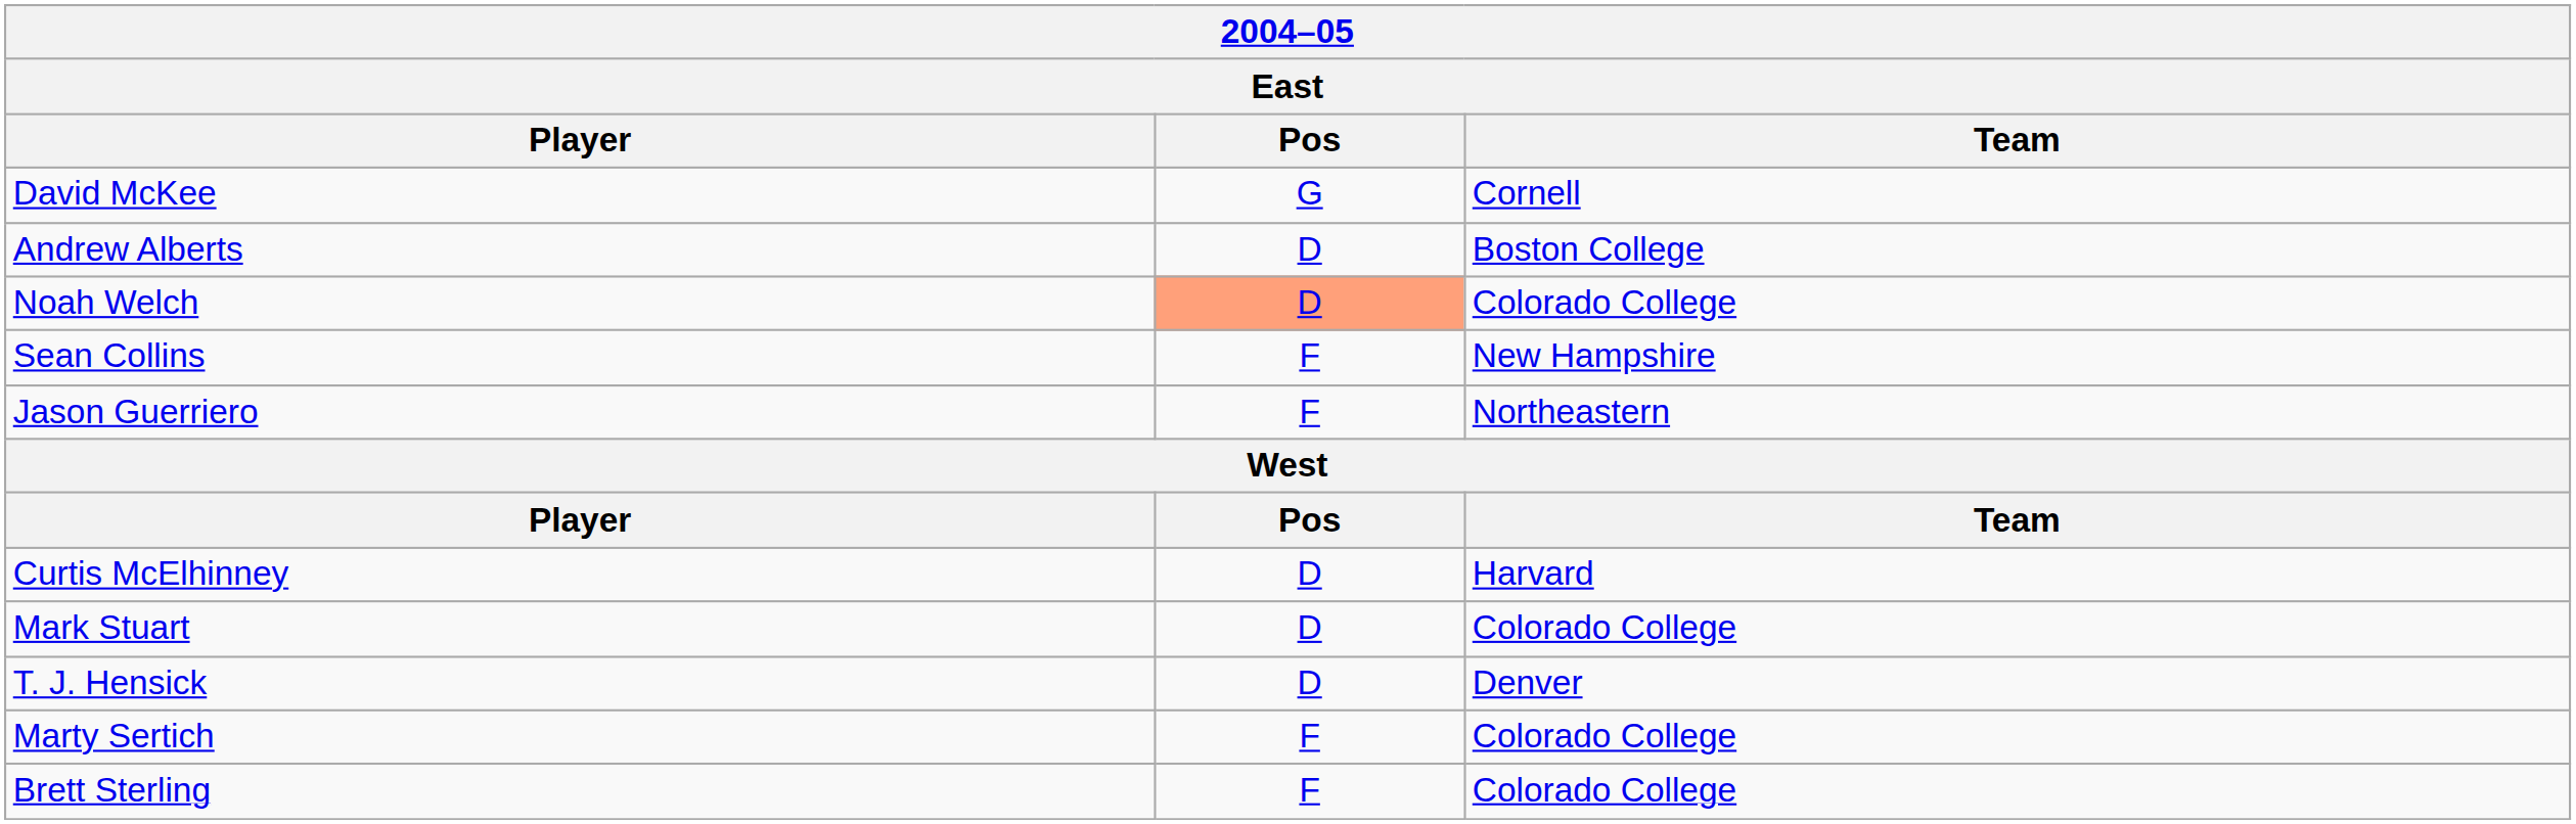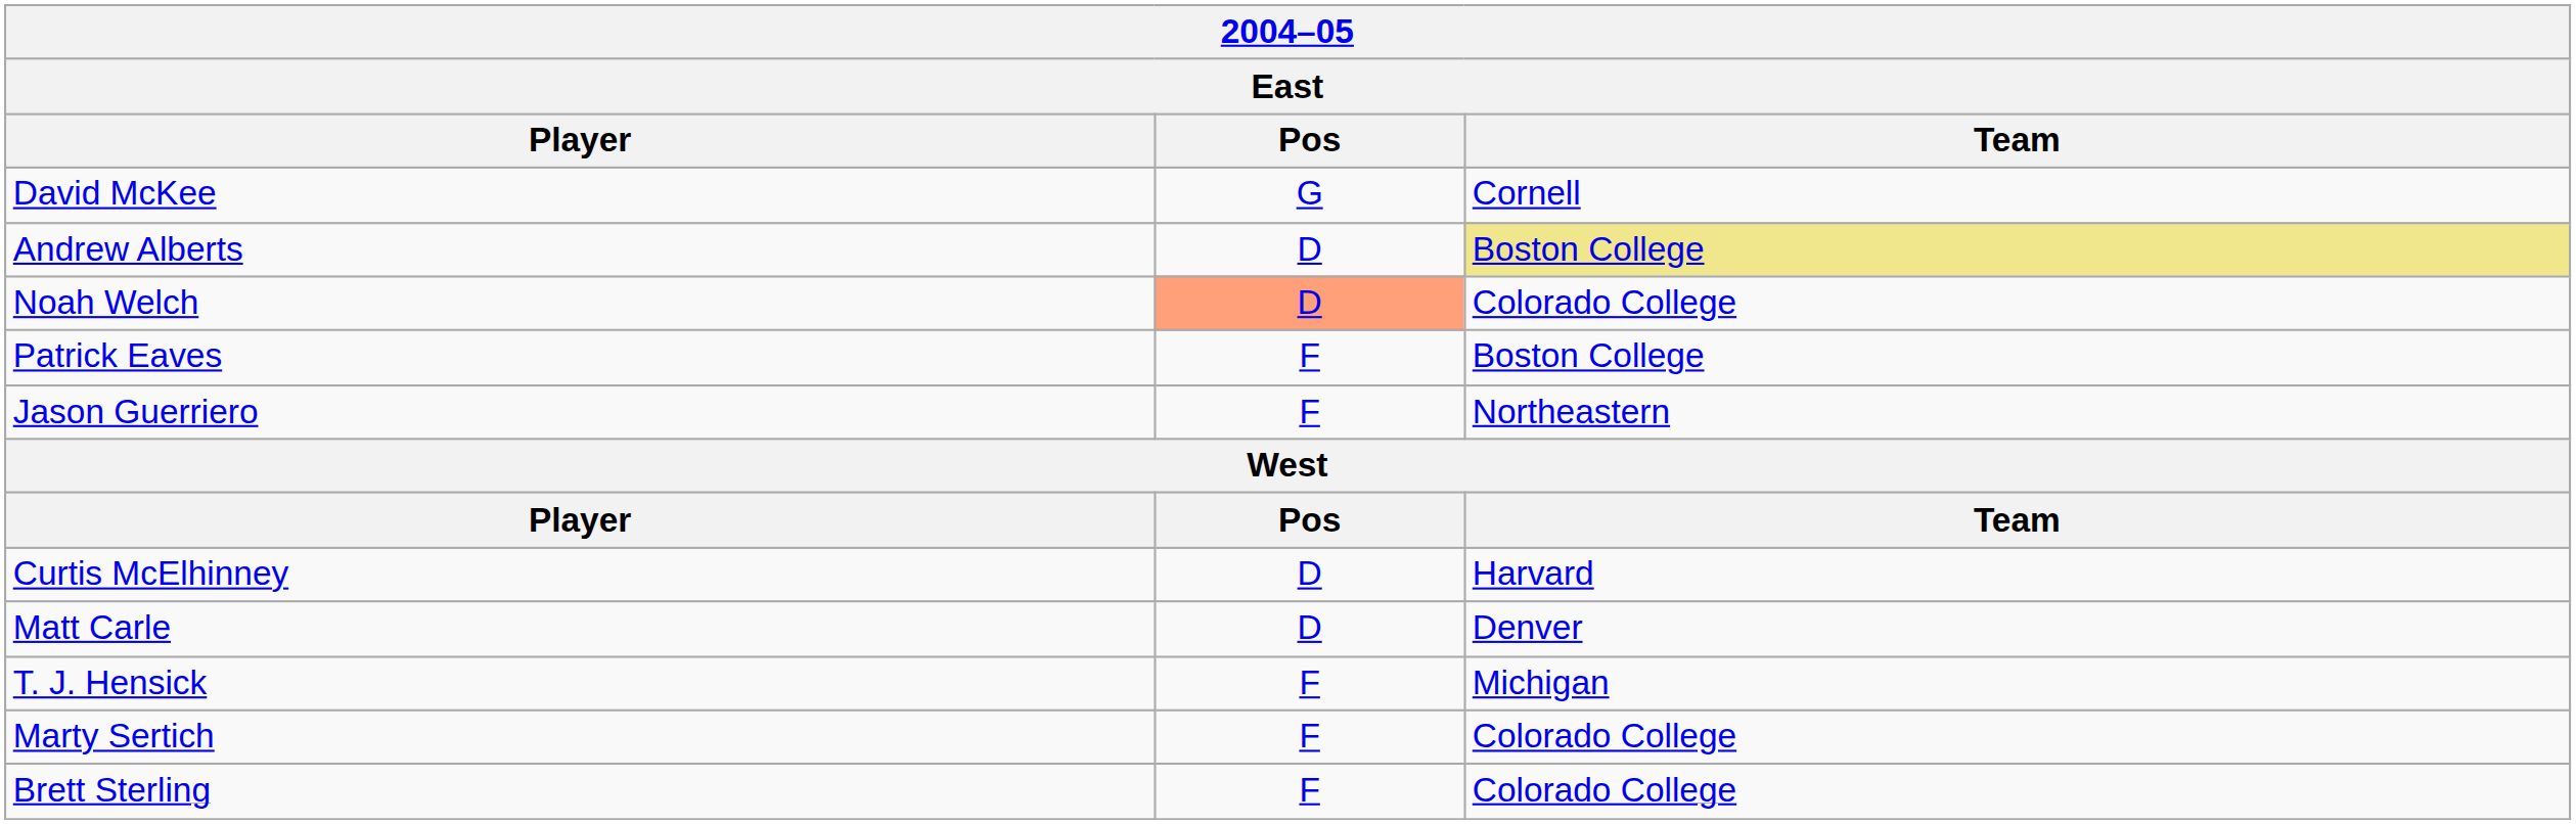Andrew Alberts | Team: no background -> khaki background
- row: Sean Collins | F | New Hampshire
+ row: Patrick Eaves | F | Boston College
+ row: Matt Carle | D | Denver
- row: Mark Stuart | D | Colorado College
T. J. Hensick | Pos: D -> F
T. J. Hensick | Team: Denver -> Michigan
